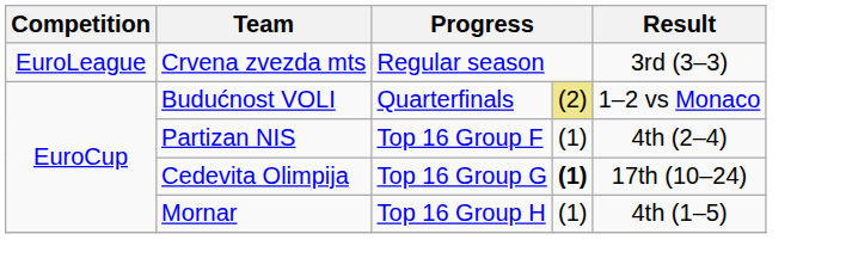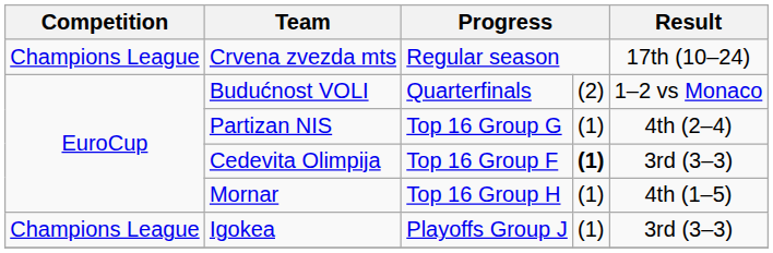Crvena zvezda mts | Competition: EuroLeague -> Champions League
Crvena zvezda mts | Result: 3rd (3–3) -> 17th (10–24)
Budućnost VOLI | column 4: khaki background -> no background
Partizan NIS | column 3: Top 16 Group F -> Top 16 Group G
Cedevita Olimpija | column 3: Top 16 Group G -> Top 16 Group F
Cedevita Olimpija | Result: 17th (10–24) -> 3rd (3–3)
+ row: Champions League | Igokea | Playoffs Group J | (1) | 3rd (3–3)
